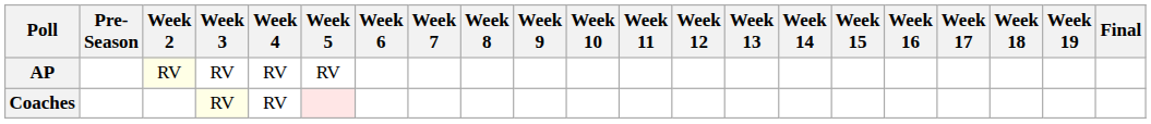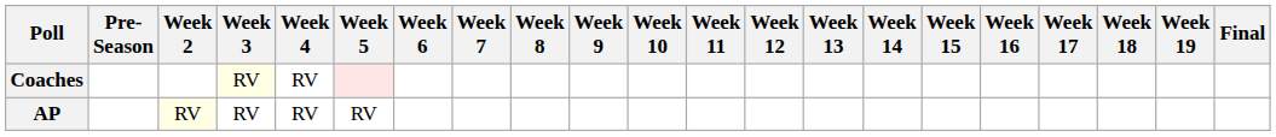rows swapped: AP <-> Coaches
